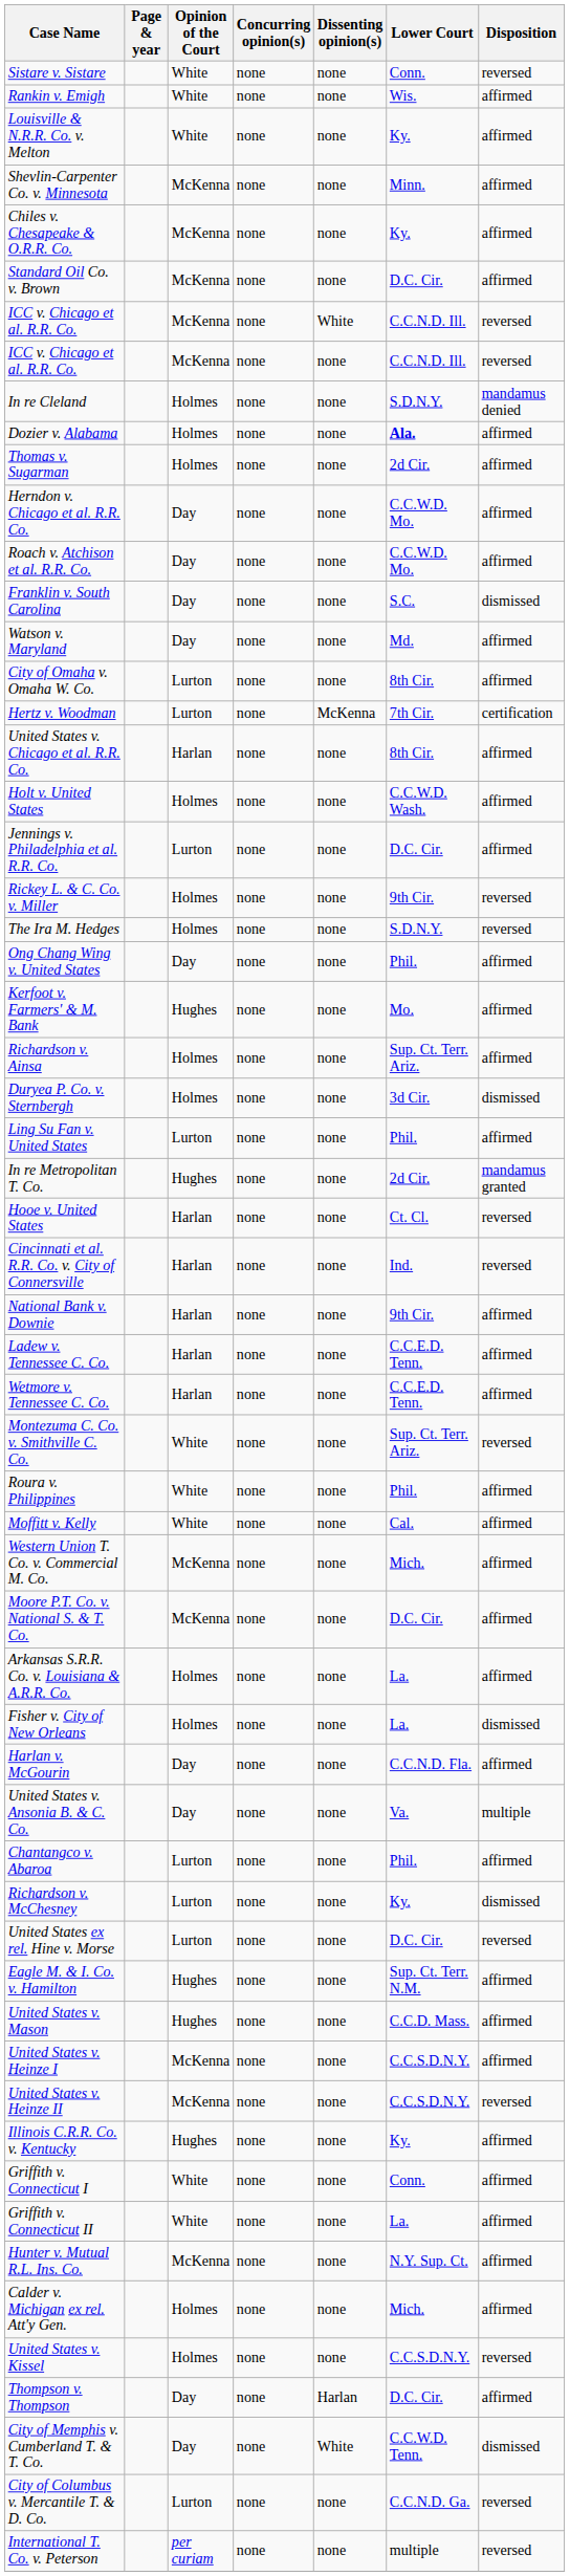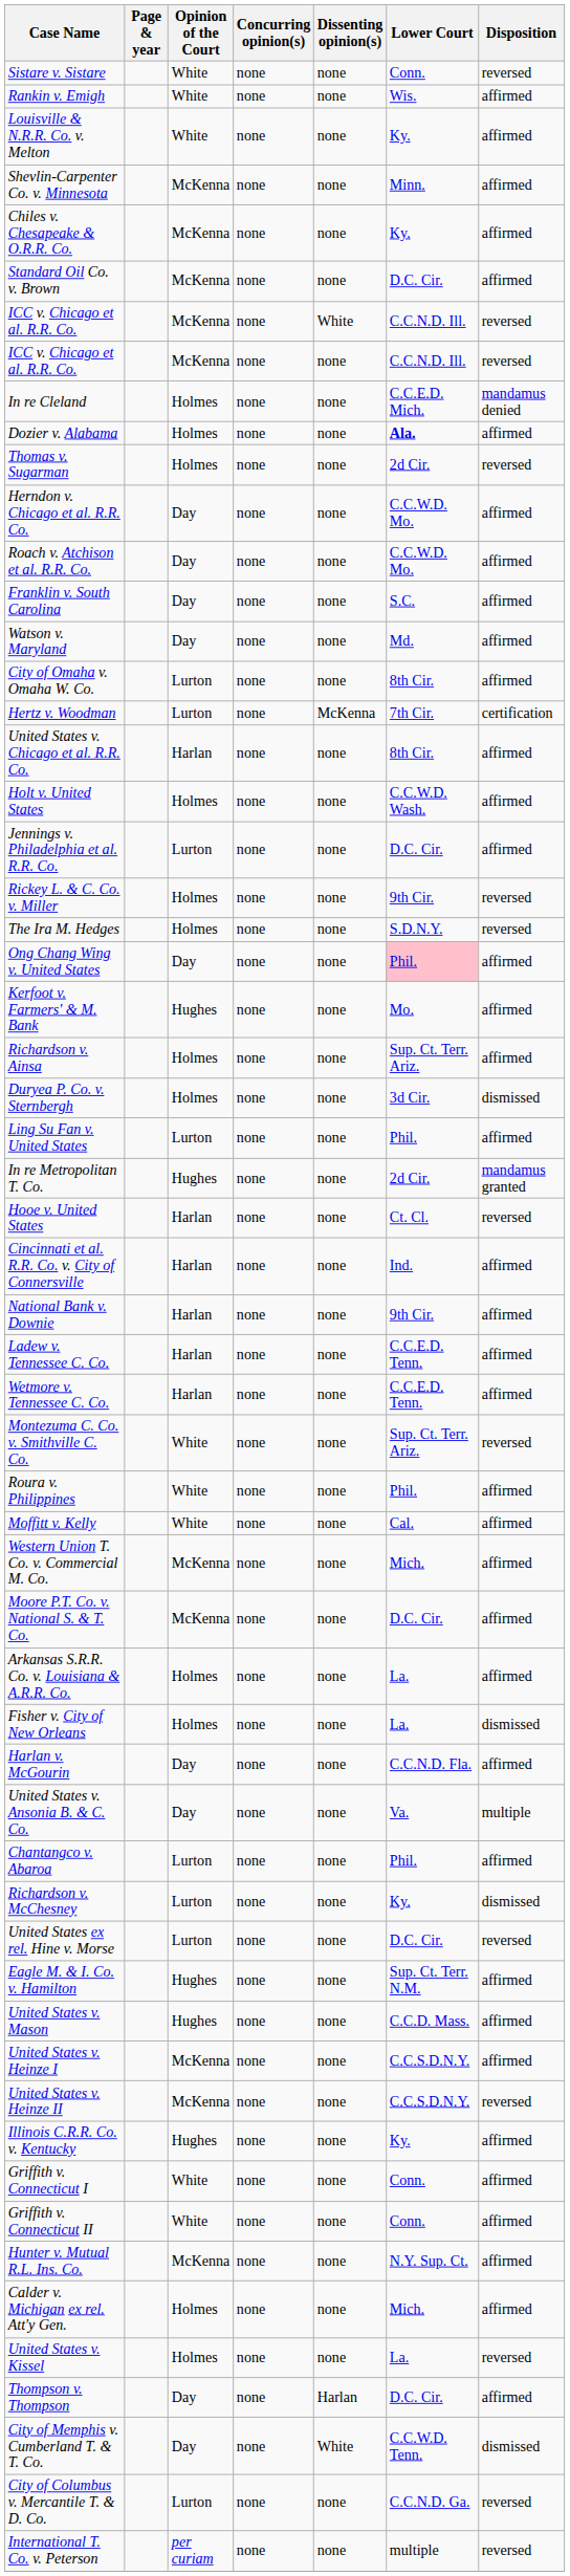In re Cleland | Lower Court: S.D.N.Y. -> C.C.E.D. Mich.
Thomas v. Sugarman | Disposition: affirmed -> reversed
Franklin v. South Carolina | Disposition: dismissed -> affirmed
Ong Chang Wing v. United States | Lower Court: no background -> pink background
Cincinnati et al. R.R. Co. v. City of Connersville | Disposition: reversed -> affirmed
Griffith v. Connecticut II | Lower Court: La. -> Conn.
United States v. Kissel | Lower Court: C.C.S.D.N.Y. -> La.
